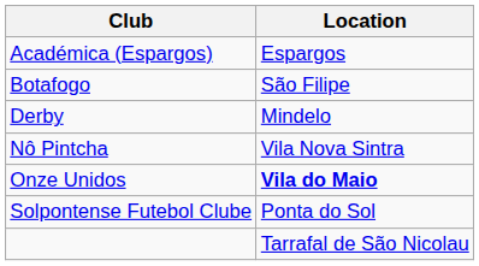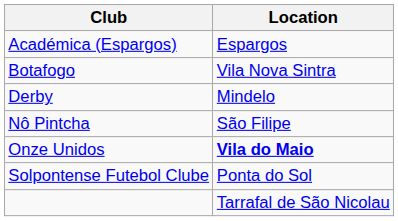Botafogo | Location: São Filipe -> Vila Nova Sintra
Nô Pintcha | Location: Vila Nova Sintra -> São Filipe
